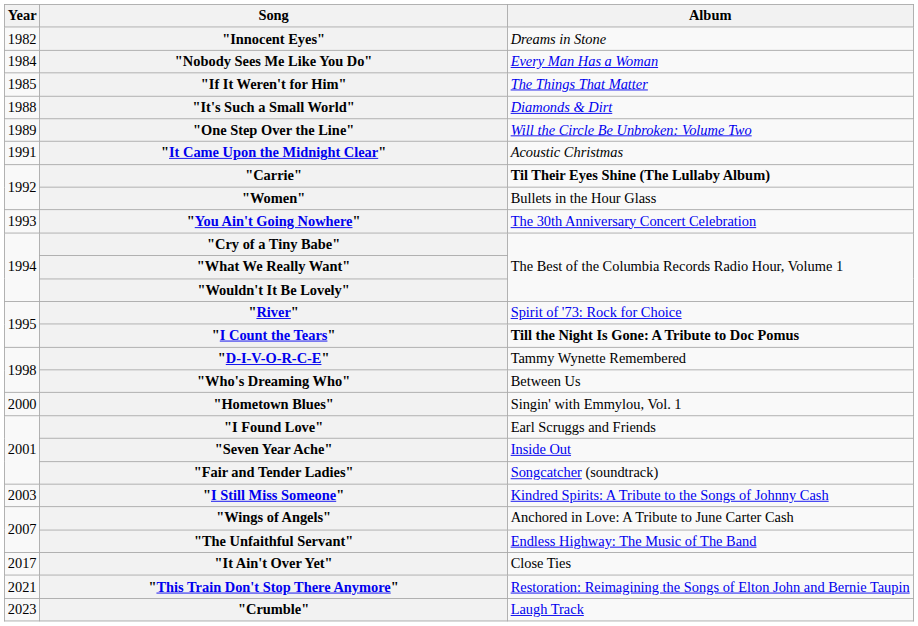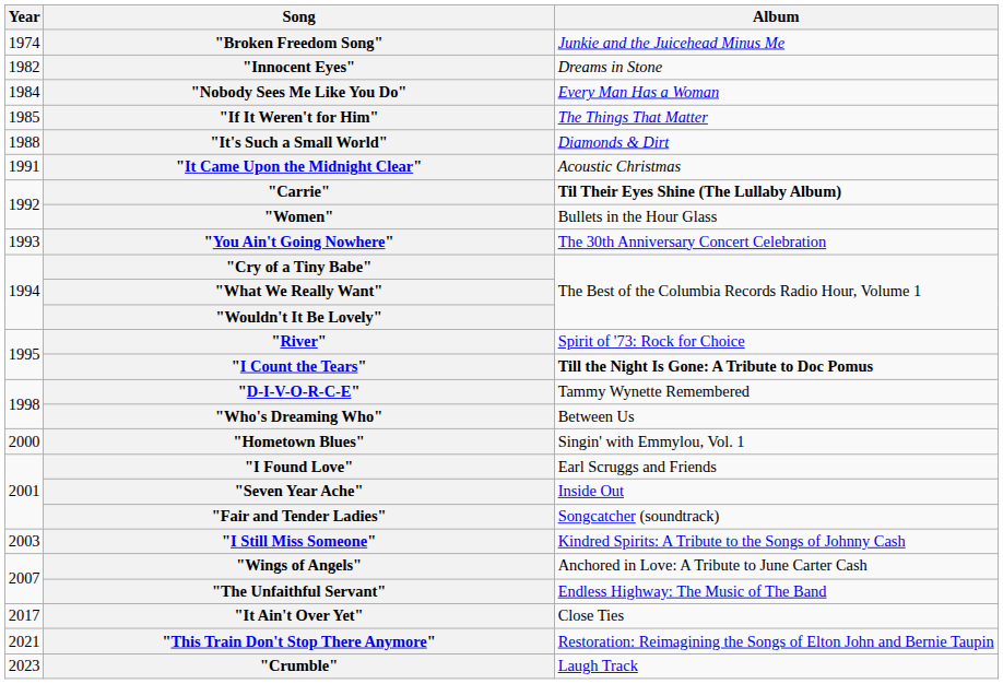+ row: 1974 | "Broken Freedom Song" | Junkie and the Juicehead Minus Me
- row: 1989 | "One Step Over the Line" | Will the Circle Be Unbroken: Volume Two
